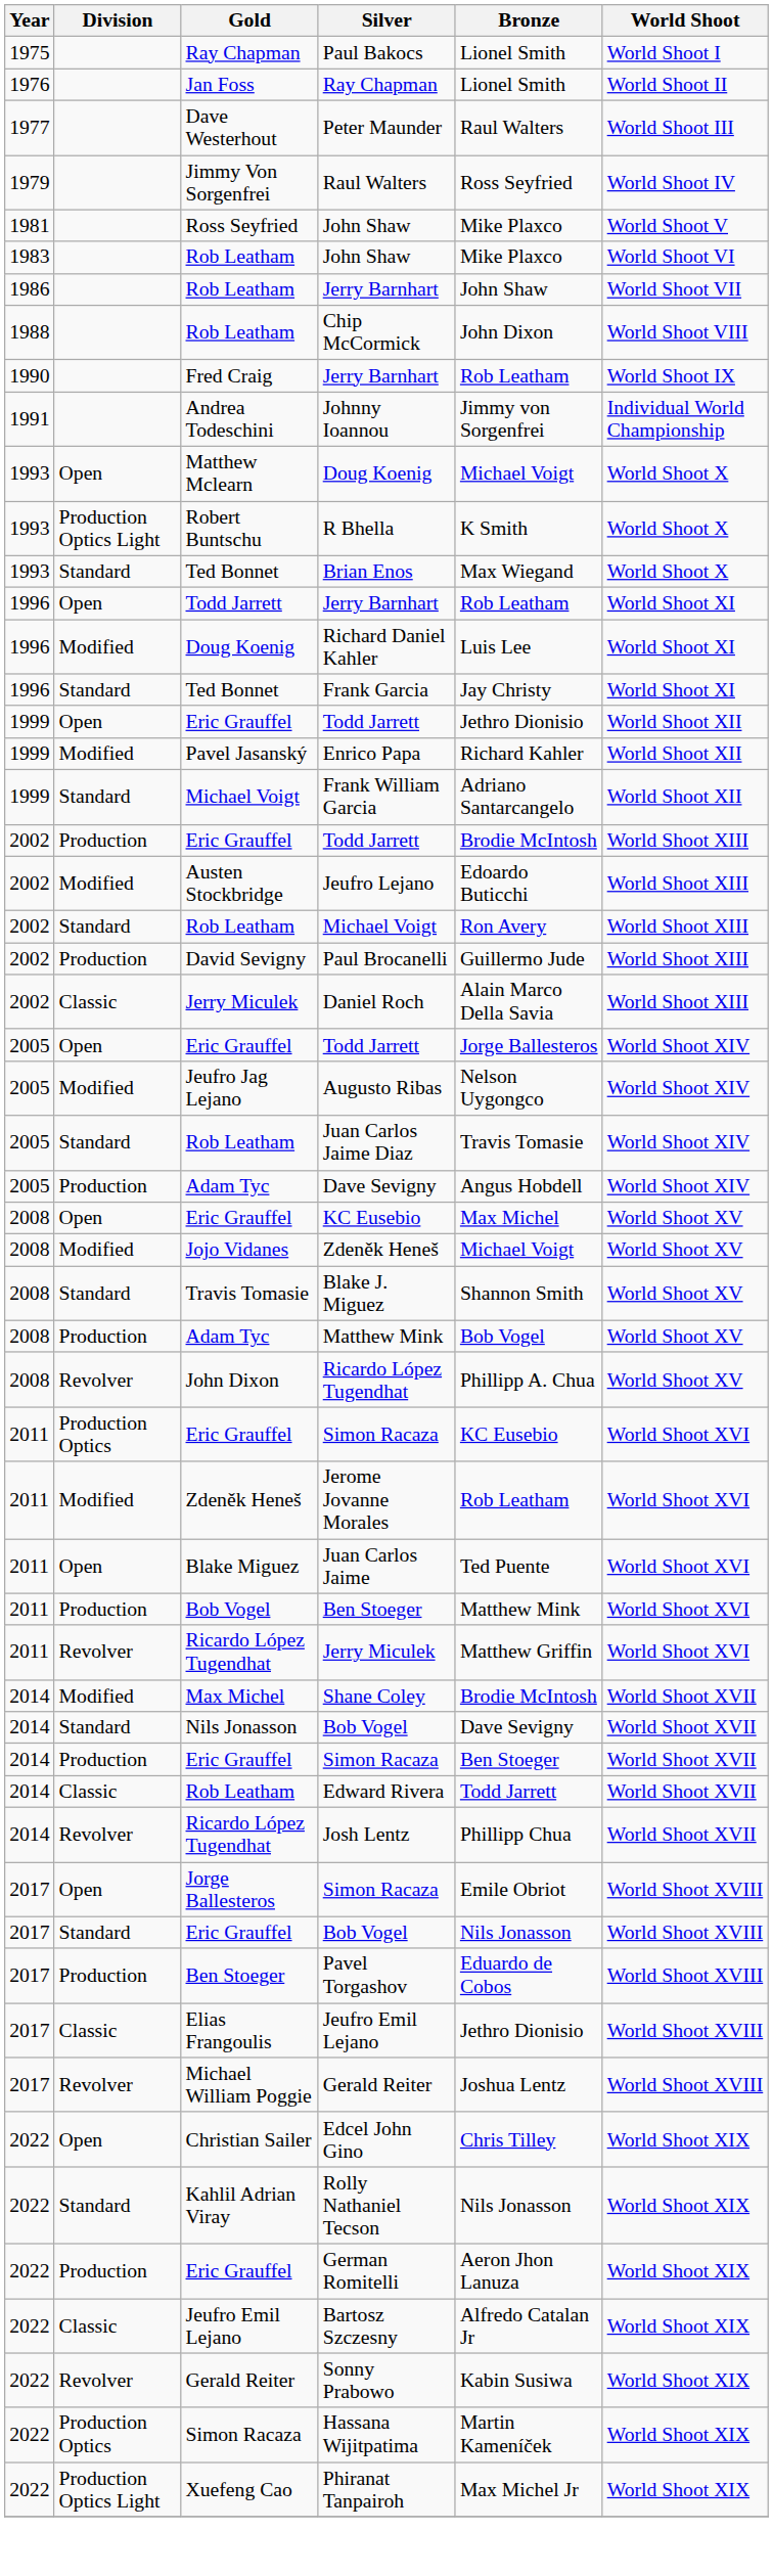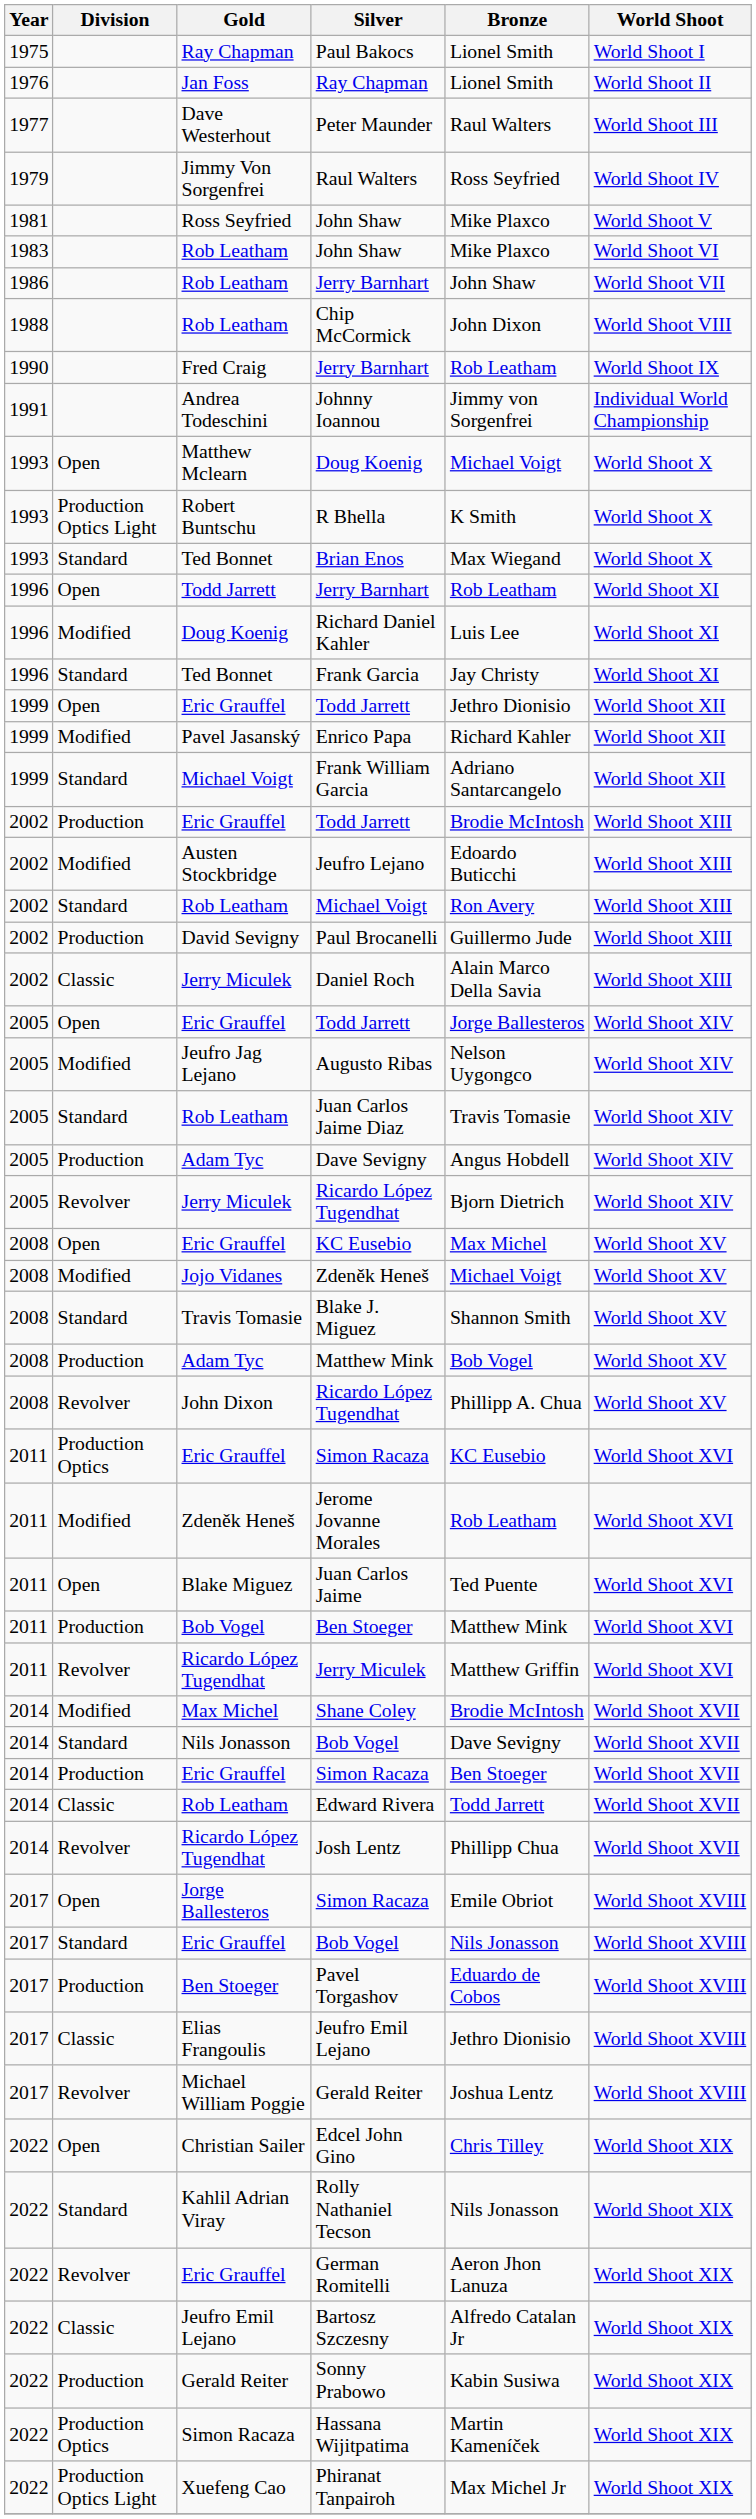+ row: 2005 | Revolver | Jerry Miculek | Ricardo López Tugendhat | Bjorn Dietrich | World Shoot XIV
German Romitelli | Division: Production -> Revolver
Sonny Prabowo | Division: Revolver -> Production
